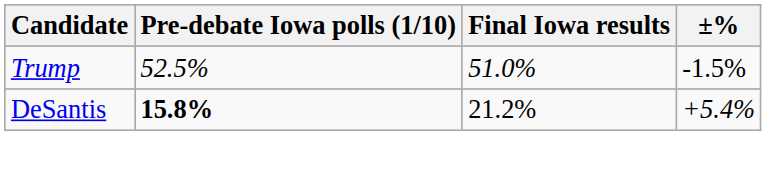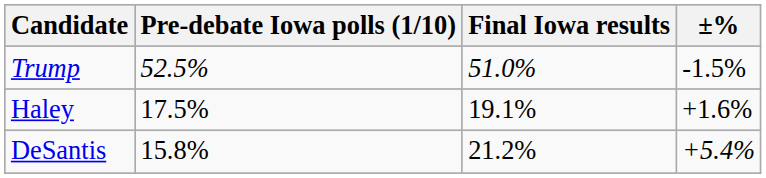+ row: Haley | 17.5% | 19.1% | +1.6%
DeSantis | Pre-debate Iowa polls (1/10): bold -> normal
